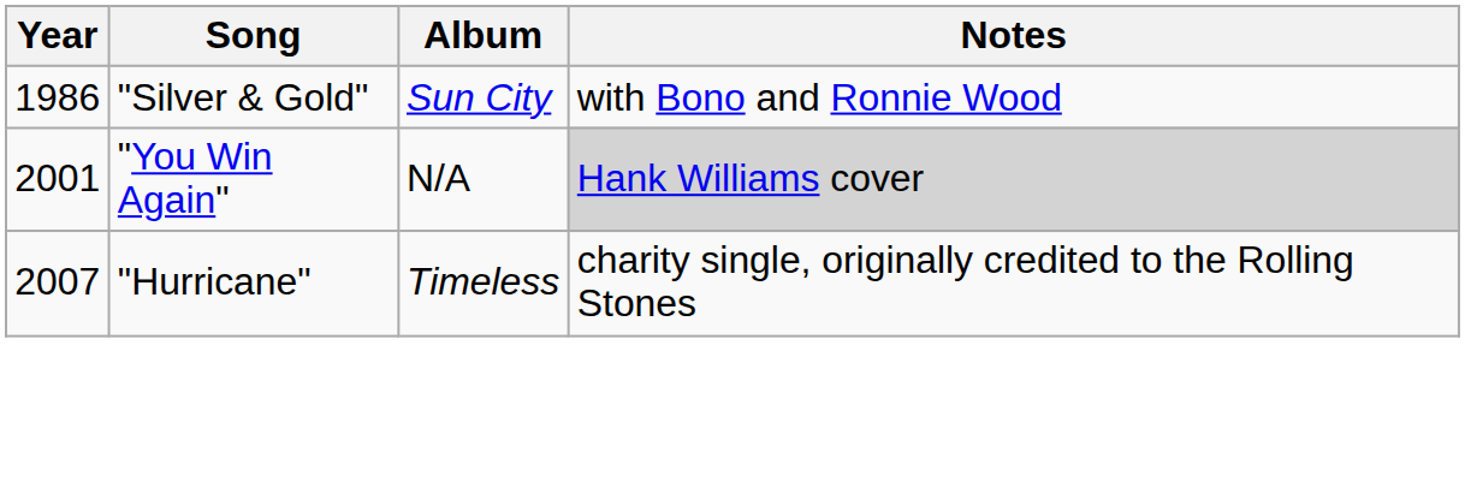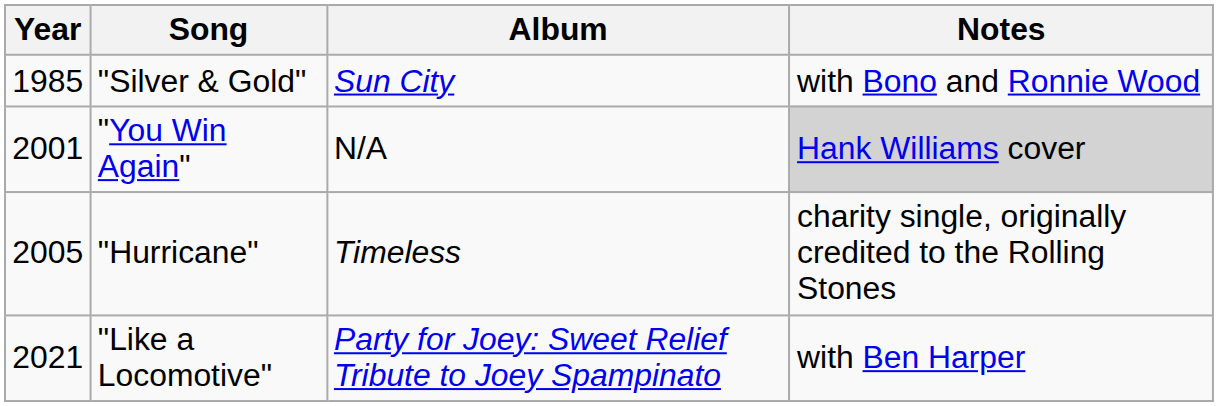"Silver & Gold" | Year: 1986 -> 1985
"Hurricane" | Year: 2007 -> 2005
+ row: 2021 | "Like a Locomotive" | Party for Joey: Sweet Relief Tribute to Joey Spampinato | with Ben Harper
